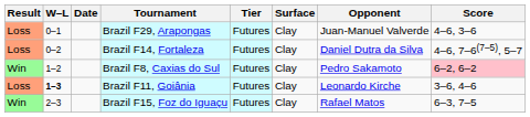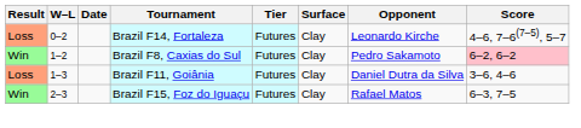- row: Loss | 0–1 | Brazil F29, Arapongas | Futures | Clay | Juan-Manuel Valverde | 4–6, 3–6
Brazil F14, Fortaleza | Opponent: Daniel Dutra da Silva -> Leonardo Kirche
Brazil F11, Goiânia | W–L: bold -> normal
Brazil F11, Goiânia | Opponent: Leonardo Kirche -> Daniel Dutra da Silva
